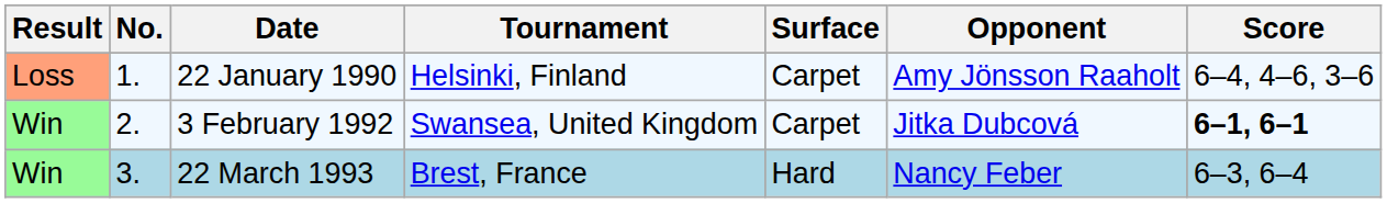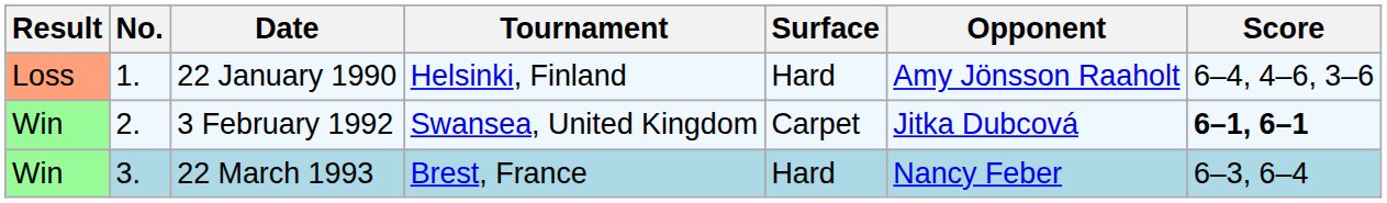22 January 1990 | Surface: Carpet -> Hard
